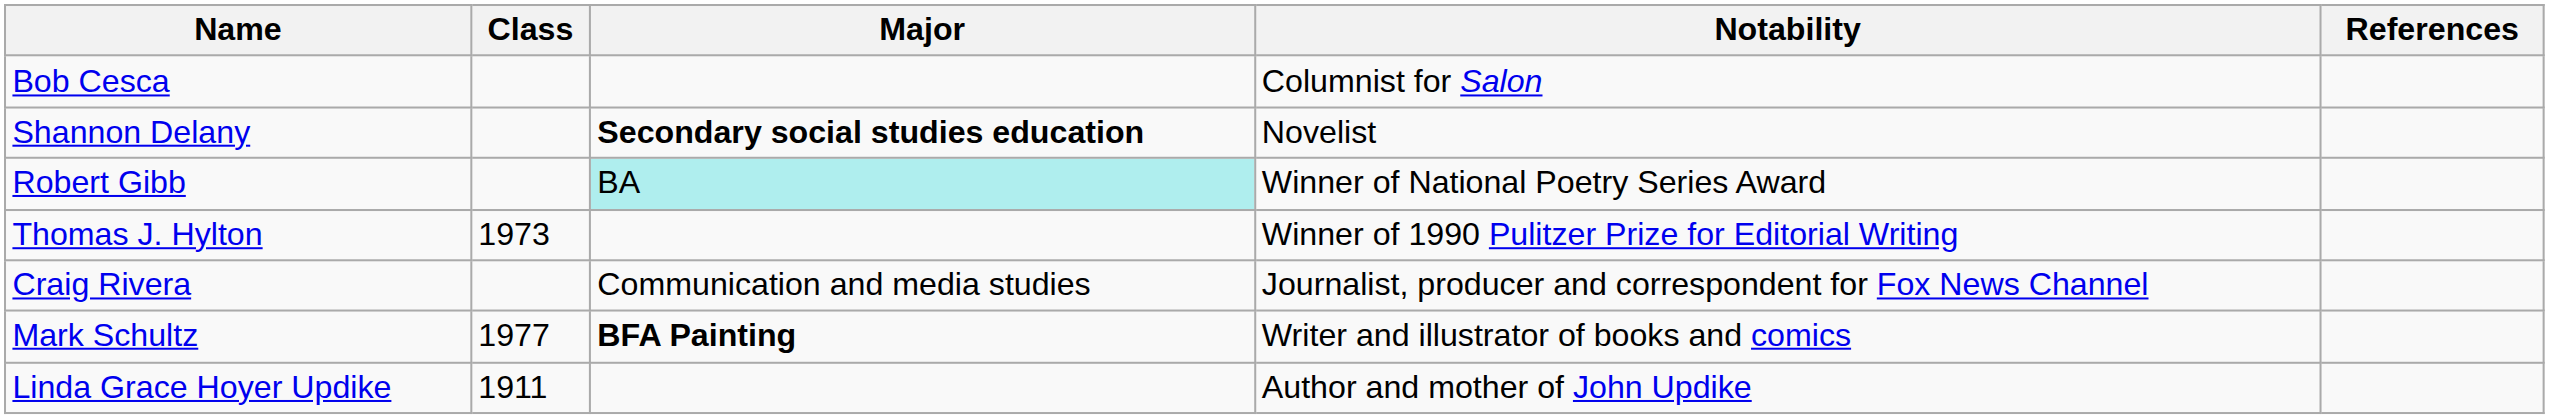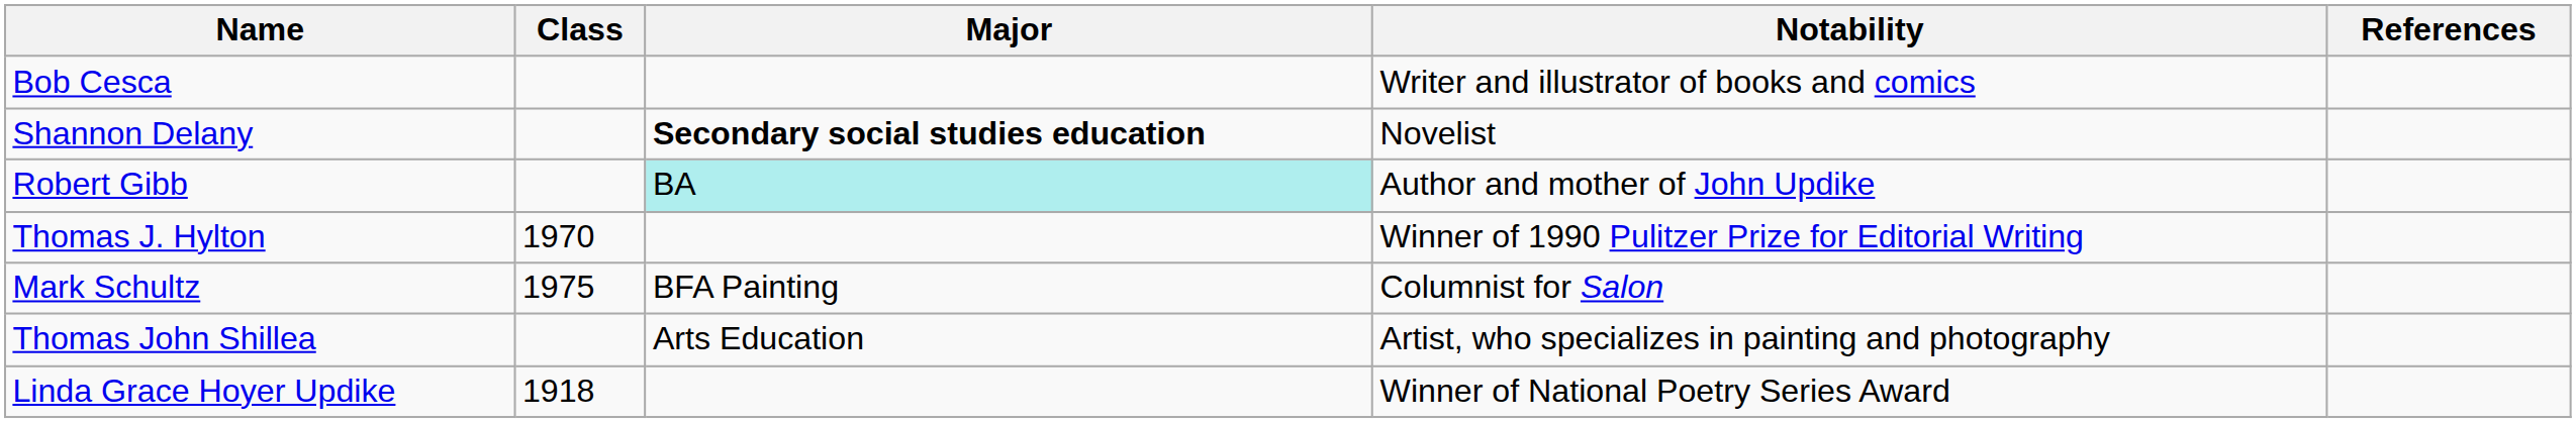Bob Cesca | Notability: Columnist for Salon -> Writer and illustrator of books and comics
Robert Gibb | Notability: Winner of National Poetry Series Award -> Author and mother of John Updike
Thomas J. Hylton | Class: 1973 -> 1970
- row: Craig Rivera | Communication and media studies | Journalist, producer and correspondent for Fox News Channel
Mark Schultz | Class: 1977 -> 1975
Mark Schultz | Major: bold -> normal
Mark Schultz | Notability: Writer and illustrator of books and comics -> Columnist for Salon
+ row: Thomas John Shillea | Arts Education | Artist, who specializes in painting and photography
Linda Grace Hoyer Updike | Class: 1911 -> 1918
Linda Grace Hoyer Updike | Notability: Author and mother of John Updike -> Winner of National Poetry Series Award
